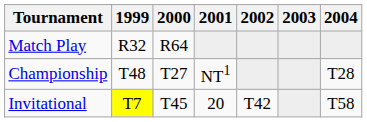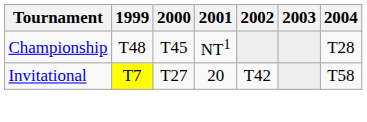- row: Match Play | R32 | R64
Championship | 2000: T27 -> T45
Invitational | 2000: T45 -> T27
